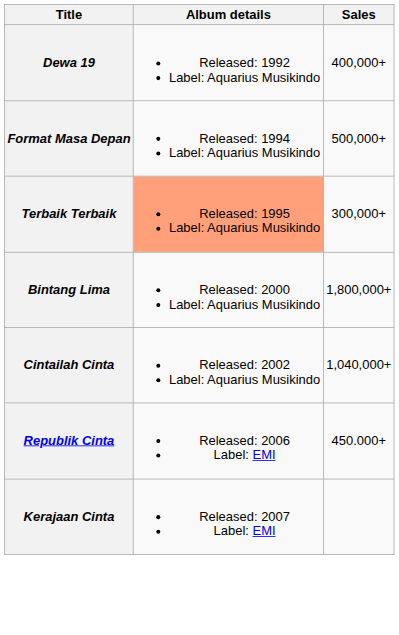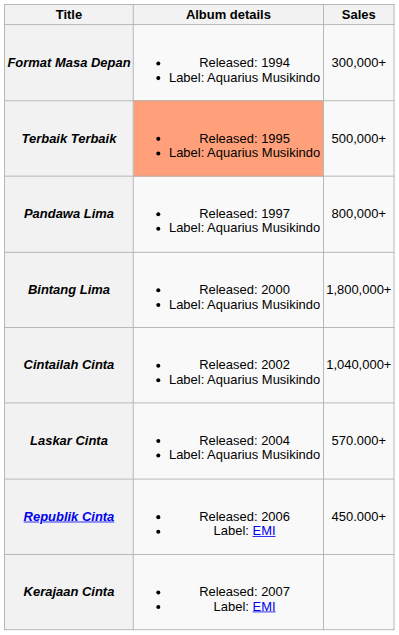- row: Dewa 19 | Released: 1992 Label: Aquarius Musikindo | 400,000+
Format Masa Depan | Sales: 500,000+ -> 300,000+
Terbaik Terbaik | Sales: 300,000+ -> 500,000+
+ row: Pandawa Lima | Released: 1997 Label: Aquarius Musikindo | 800,000+
+ row: Laskar Cinta | Released: 2004 Label: Aquarius Musikindo | 570.000+
